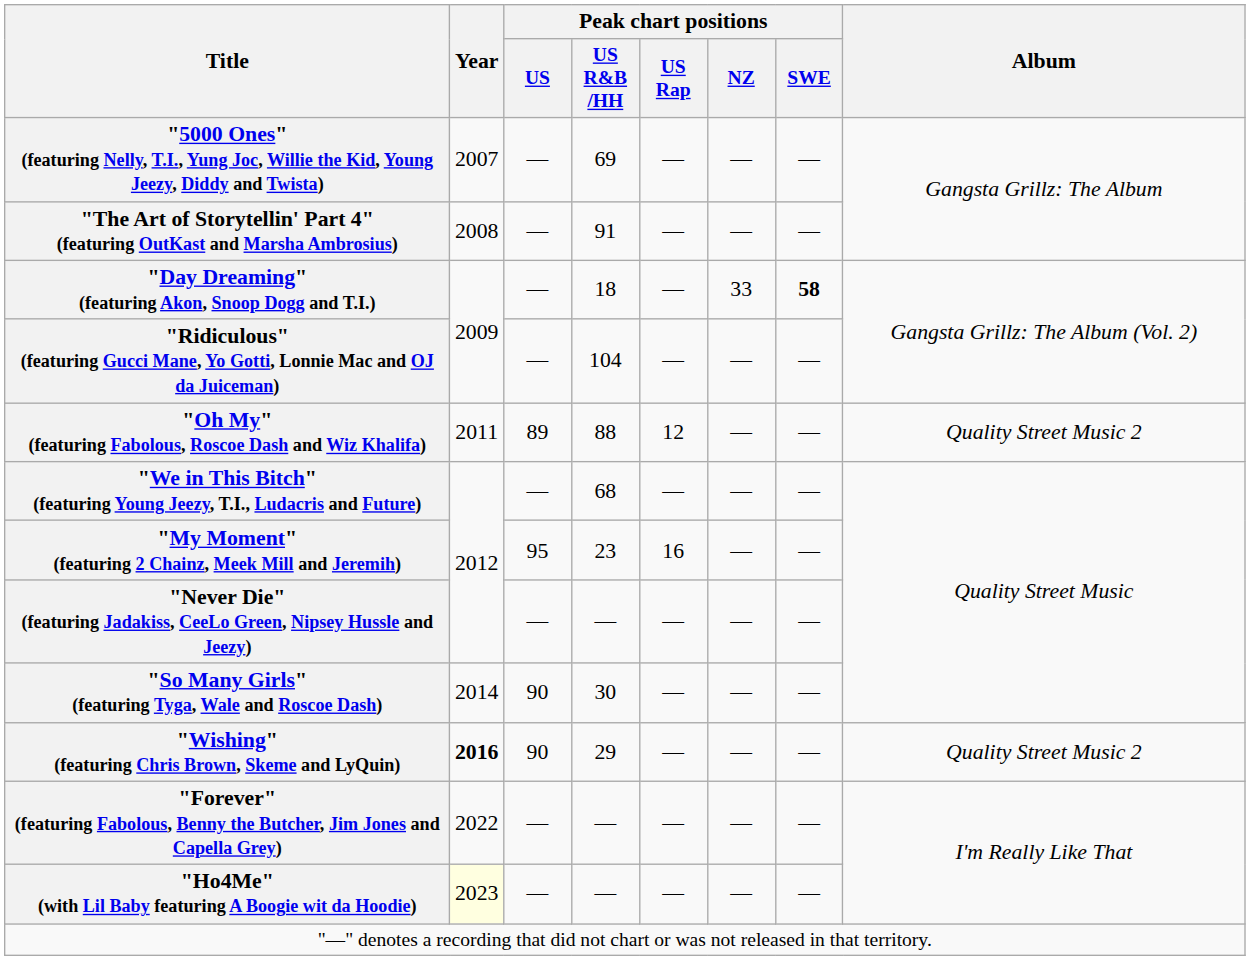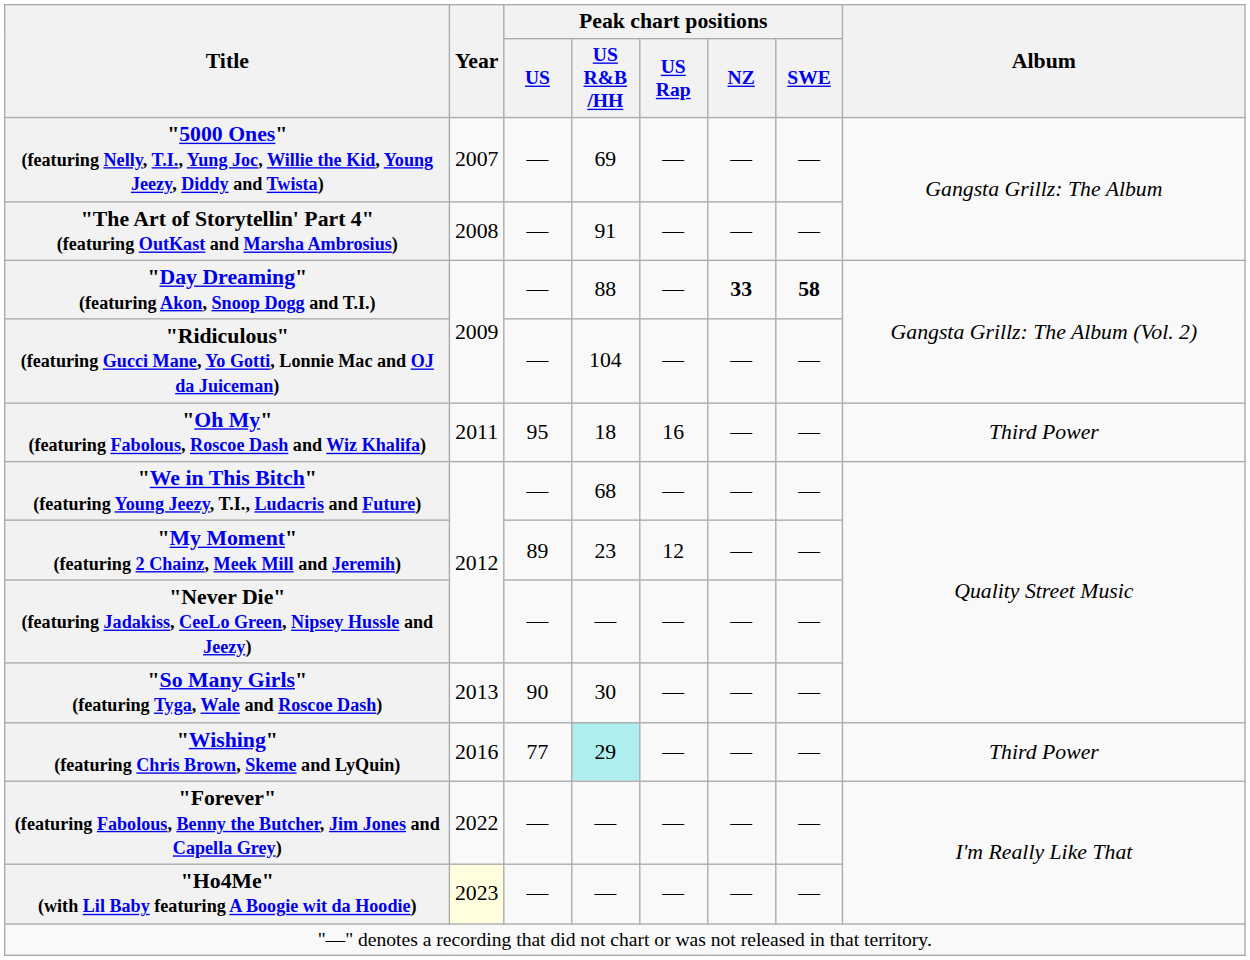"Day Dreaming" (featuring Akon, Snoop Dogg and T.I.) | Peak chart positions / US R&B /HH: 18 -> 88
"Day Dreaming" (featuring Akon, Snoop Dogg and T.I.) | Peak chart positions / NZ: normal -> bold
"Oh My" (featuring Fabolous, Roscoe Dash and Wiz Khalifa) | Peak chart positions / US: 89 -> 95
"Oh My" (featuring Fabolous, Roscoe Dash and Wiz Khalifa) | Peak chart positions / US R&B /HH: 88 -> 18
"Oh My" (featuring Fabolous, Roscoe Dash and Wiz Khalifa) | Peak chart positions / US Rap: 12 -> 16
"Oh My" (featuring Fabolous, Roscoe Dash and Wiz Khalifa) | Album: Quality Street Music 2 -> Third Power
"My Moment" (featuring 2 Chainz, Meek Mill and Jeremih) | Peak chart positions / US: 95 -> 89
"My Moment" (featuring 2 Chainz, Meek Mill and Jeremih) | Peak chart positions / US Rap: 16 -> 12
"So Many Girls" (featuring Tyga, Wale and Roscoe Dash) | Year: 2014 -> 2013
"Wishing" (featuring Chris Brown, Skeme and LyQuin) | Year: bold -> normal
"Wishing" (featuring Chris Brown, Skeme and LyQuin) | Peak chart positions / US: 90 -> 77
"Wishing" (featuring Chris Brown, Skeme and LyQuin) | Peak chart positions / US R&B /HH: no background -> paleturquoise background
"Wishing" (featuring Chris Brown, Skeme and LyQuin) | Album: Quality Street Music 2 -> Third Power
